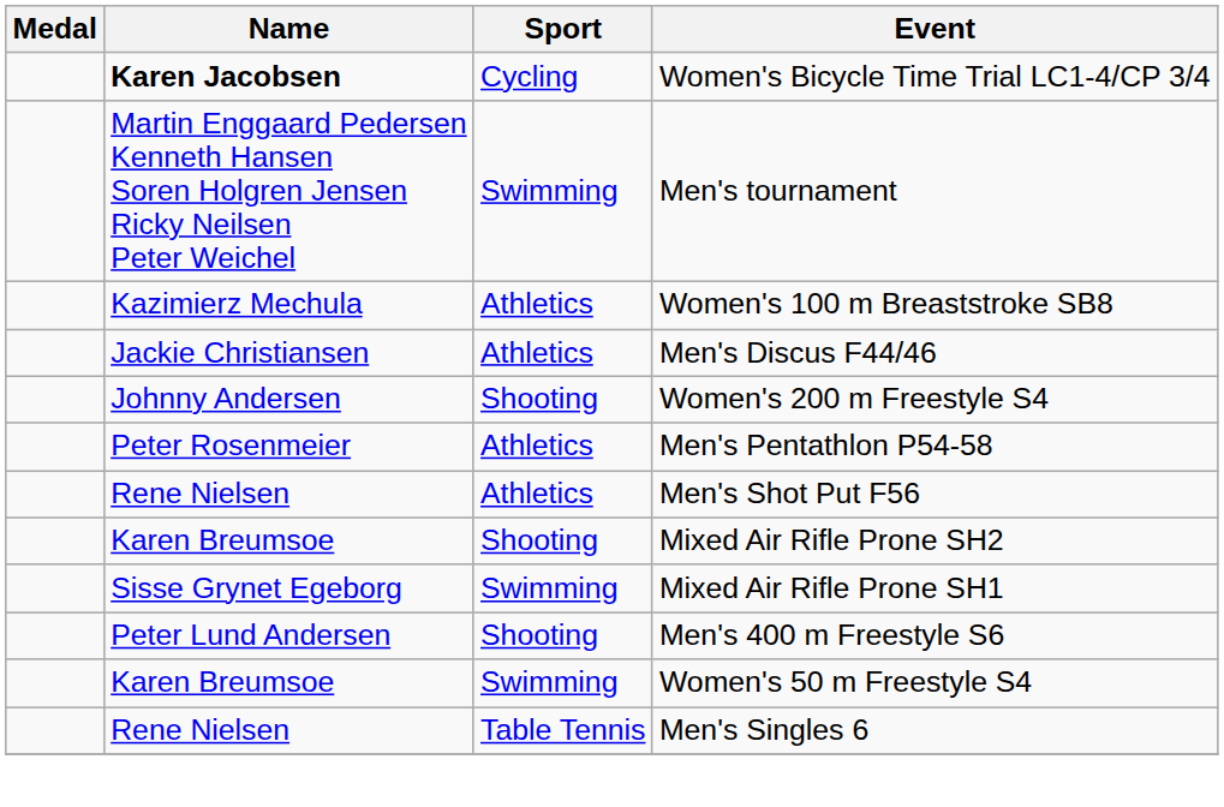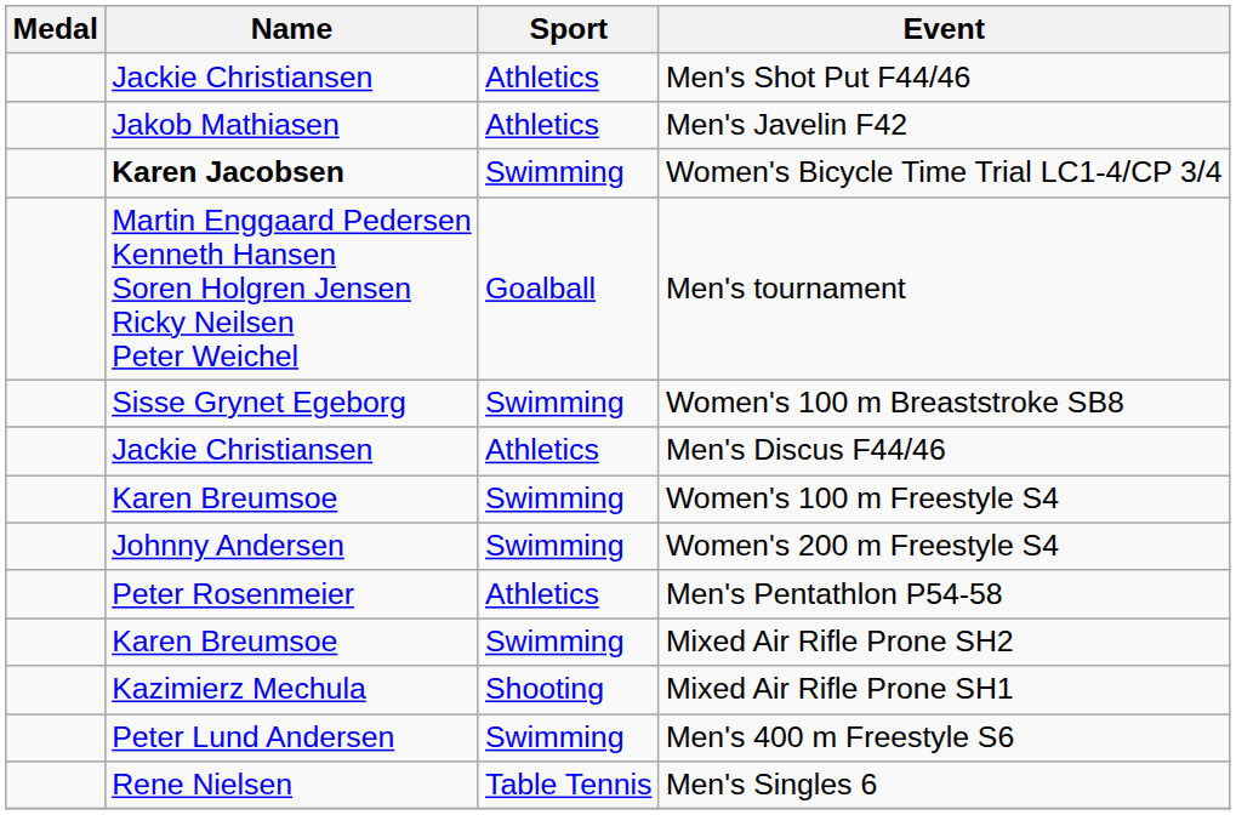+ row: Jackie Christiansen | Athletics | Men's Shot Put F44/46
+ row: Jakob Mathiasen | Athletics | Men's Javelin F42
Women's Bicycle Time Trial LC1-4/CP 3/4 | Sport: Cycling -> Swimming
Men's tournament | Sport: Swimming -> Goalball
Women's 100 m Breaststroke SB8 | Name: Kazimierz Mechula -> Sisse Grynet Egeborg
Women's 100 m Breaststroke SB8 | Sport: Athletics -> Swimming
+ row: Karen Breumsoe | Swimming | Women's 100 m Freestyle S4
Women's 200 m Freestyle S4 | Sport: Shooting -> Swimming
- row: Rene Nielsen | Athletics | Men's Shot Put F56
Mixed Air Rifle Prone SH2 | Sport: Shooting -> Swimming
Mixed Air Rifle Prone SH1 | Name: Sisse Grynet Egeborg -> Kazimierz Mechula
Mixed Air Rifle Prone SH1 | Sport: Swimming -> Shooting
Men's 400 m Freestyle S6 | Sport: Shooting -> Swimming
- row: Karen Breumsoe | Swimming | Women's 50 m Freestyle S4
